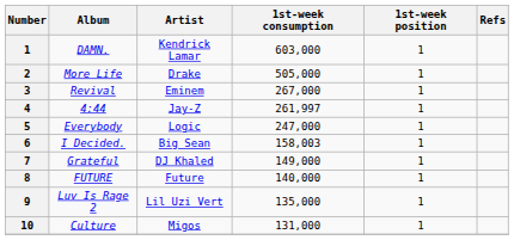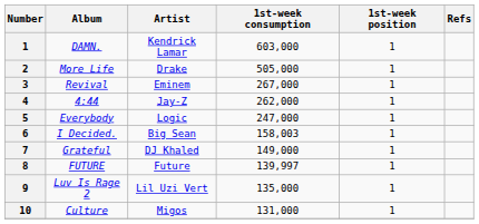4:44 | 1st-week consumption: 261,997 -> 262,000
FUTURE | 1st-week consumption: 140,000 -> 139,997
